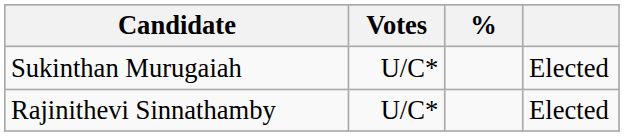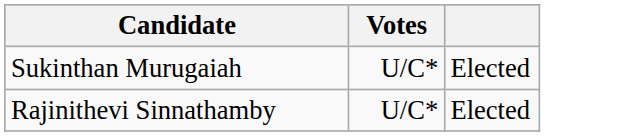- column: %
